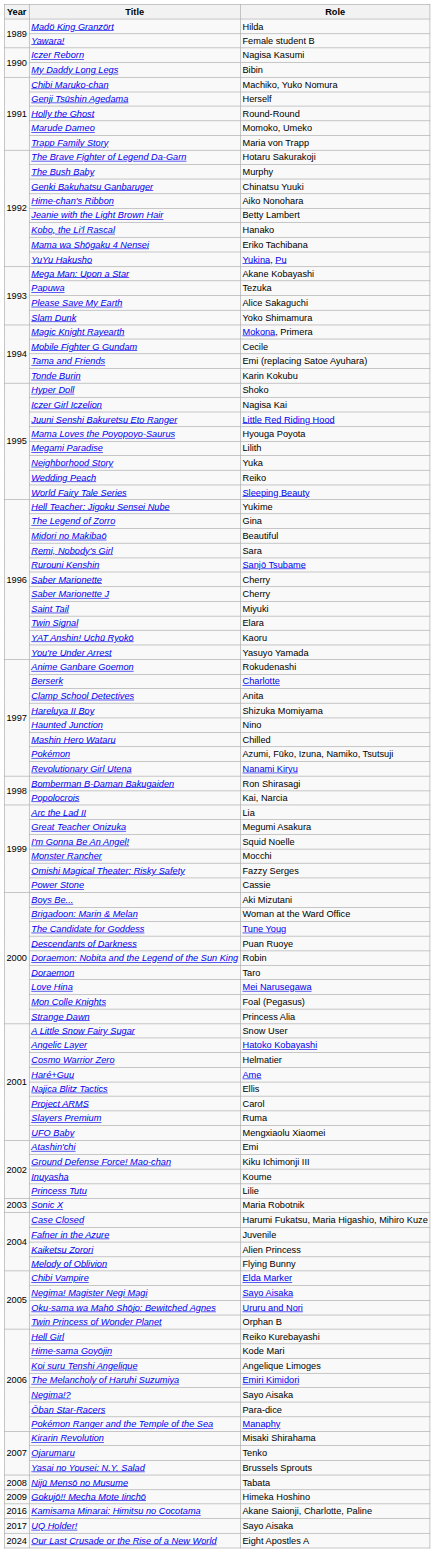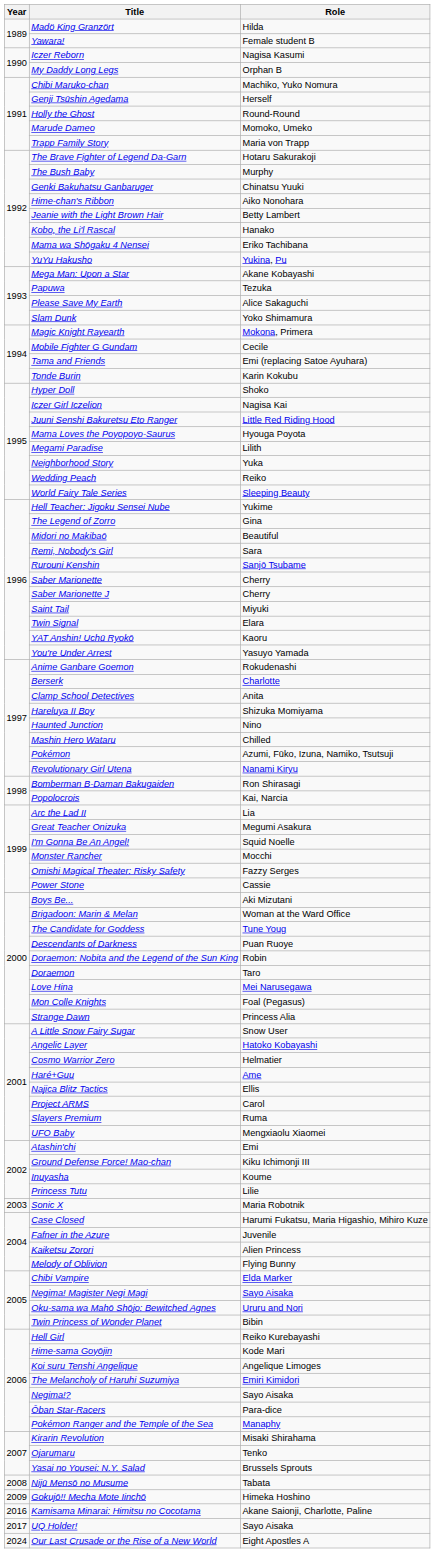My Daddy Long Legs | Role: Bibin -> Orphan B
Twin Princess of Wonder Planet | Role: Orphan B -> Bibin
